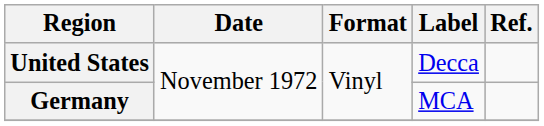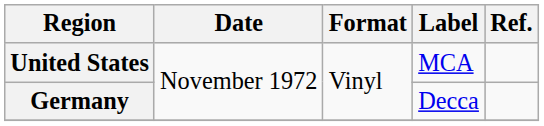United States | Label: Decca -> MCA
Germany | Label: MCA -> Decca
